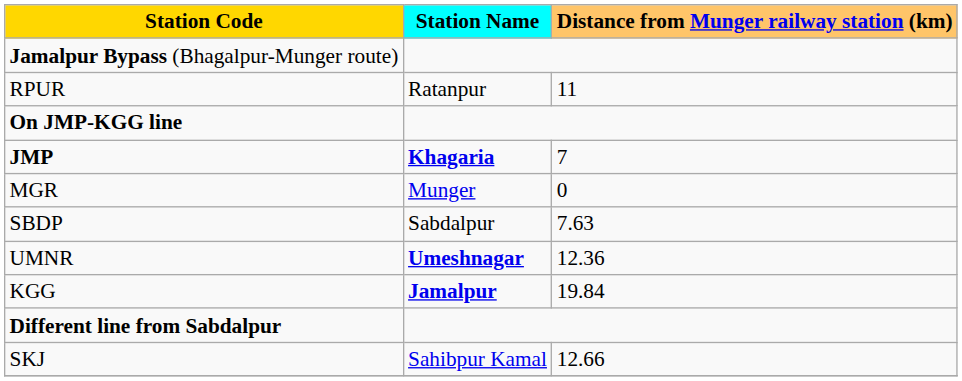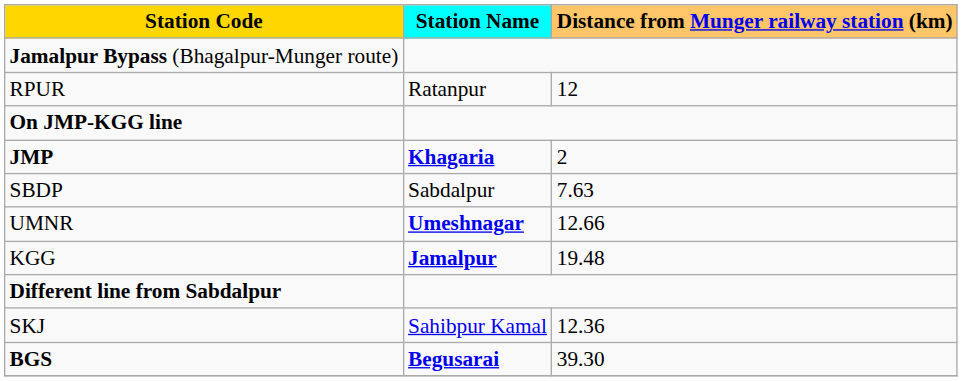RPUR | Distance from Munger railway station (km): 11 -> 12
JMP | Distance from Munger railway station (km): 7 -> 2
- row: MGR | Munger | 0
UMNR | Distance from Munger railway station (km): 12.36 -> 12.66
KGG | Distance from Munger railway station (km): 19.84 -> 19.48
SKJ | Distance from Munger railway station (km): 12.66 -> 12.36
+ row: BGS | Begusarai | 39.30
